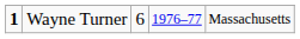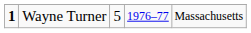Wayne Turner | column 3: 6 -> 5
